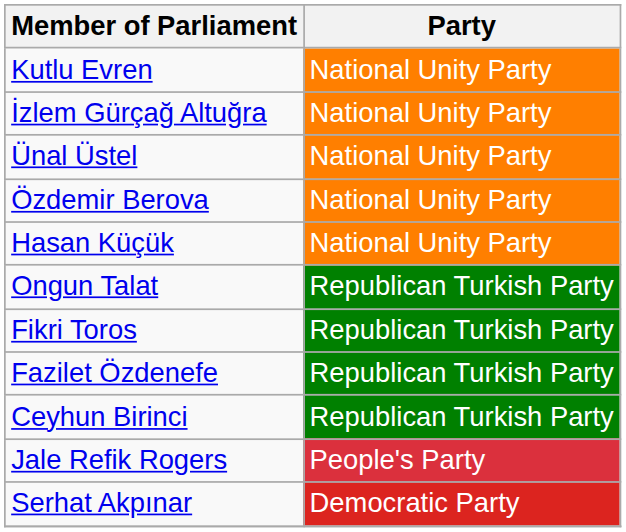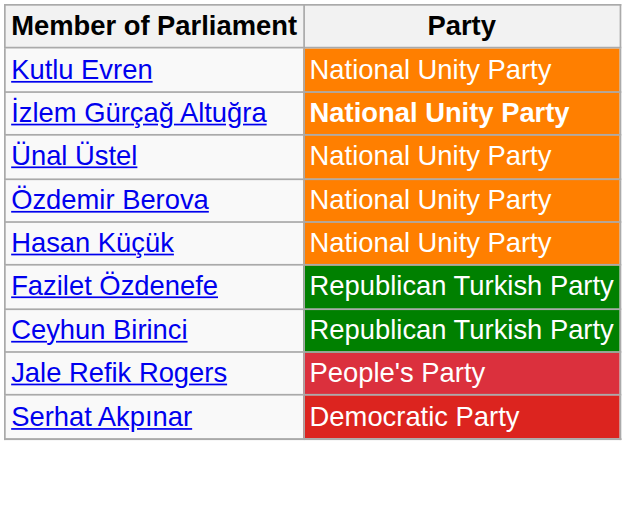İzlem Gürçağ Altuğra | Party: normal -> bold
- row: Ongun Talat | Republican Turkish Party
- row: Fikri Toros | Republican Turkish Party
